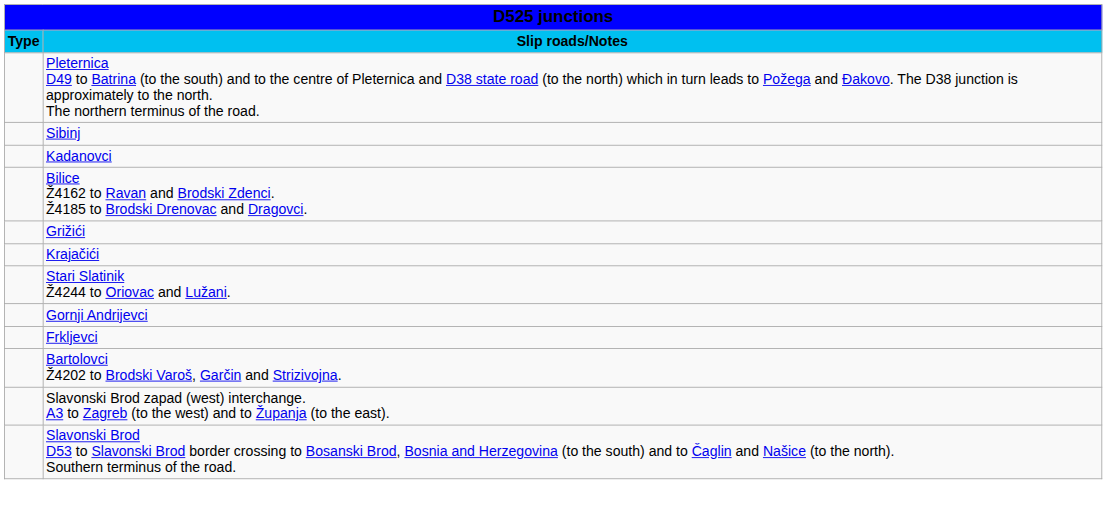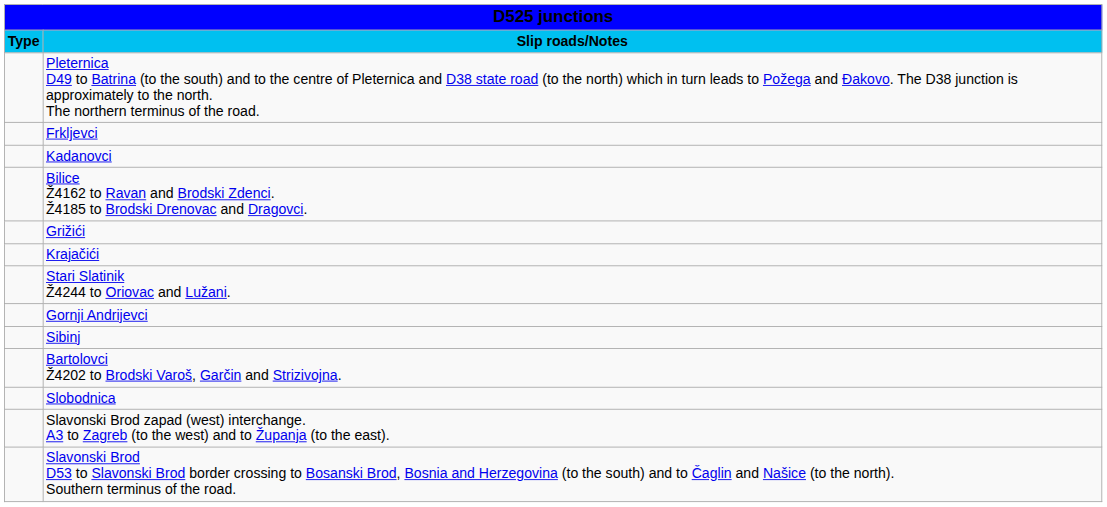rows swapped: Frkljevci <-> Sibinj
+ row: Slobodnica
